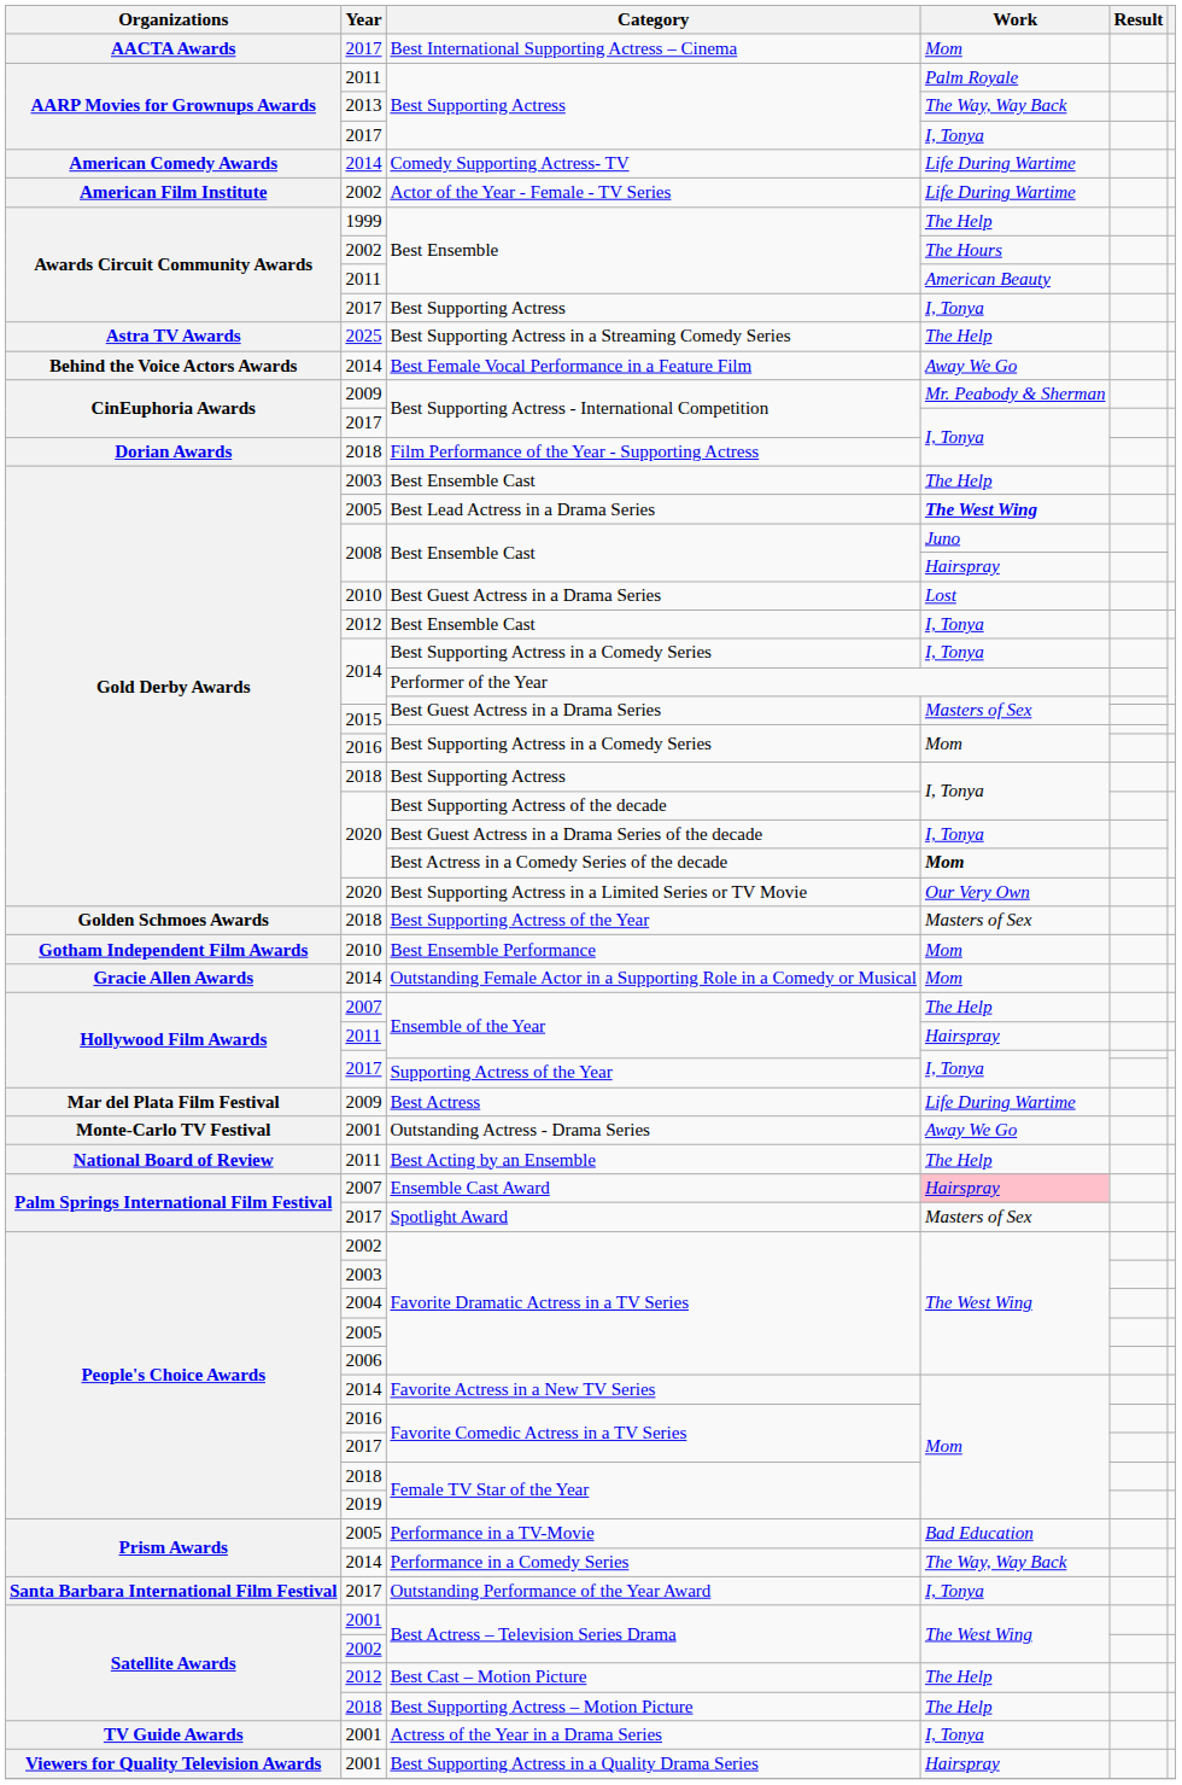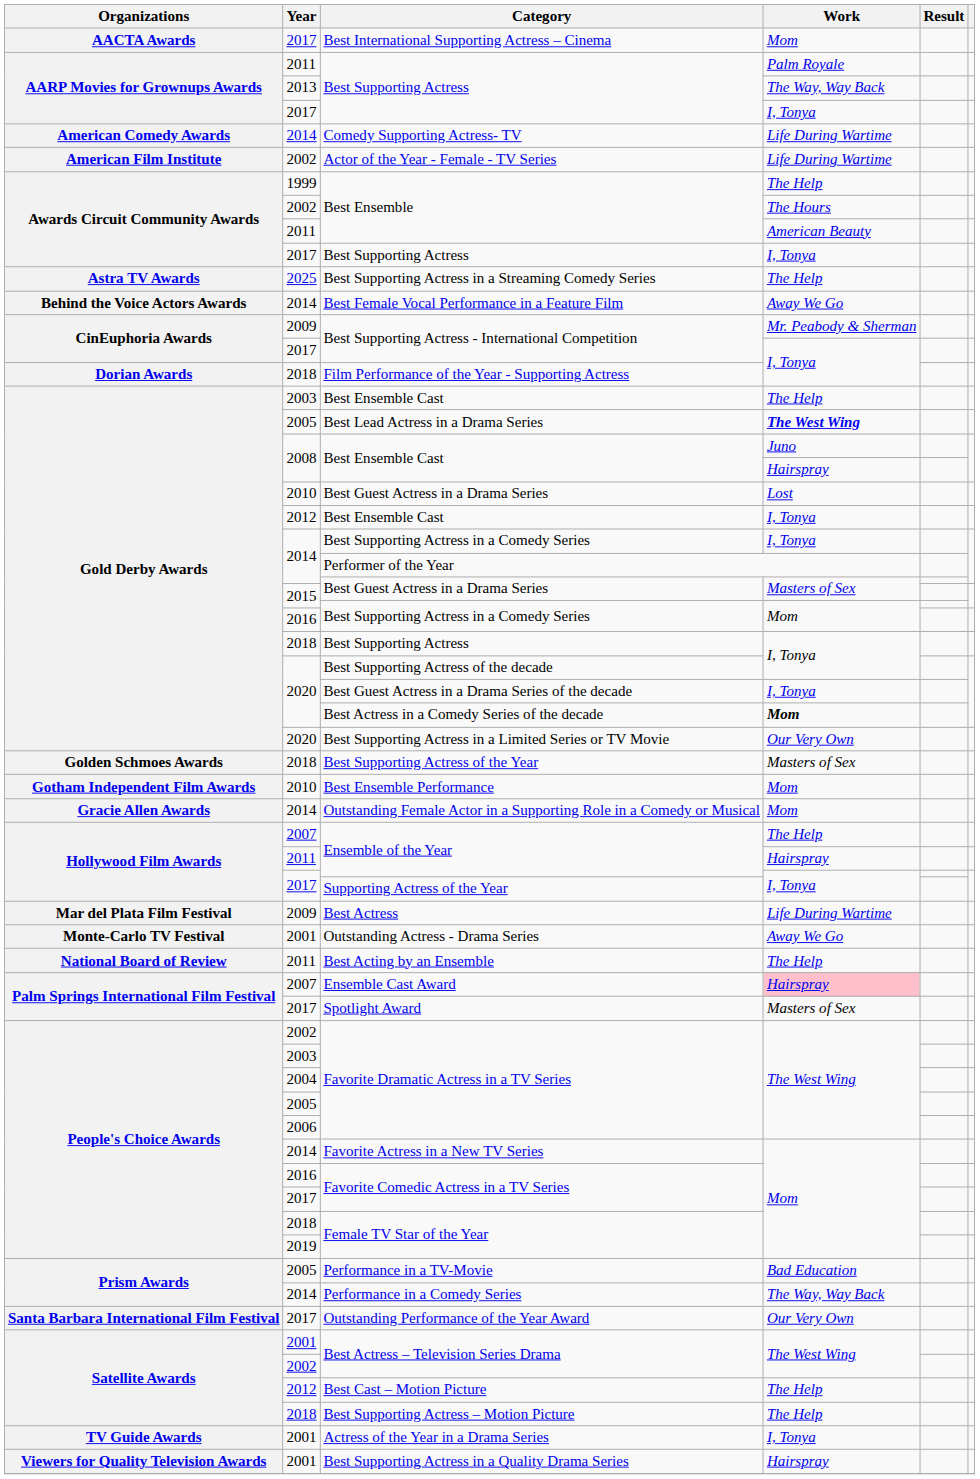Outstanding Performance of the Year Award | Work: I, Tonya -> Our Very Own
